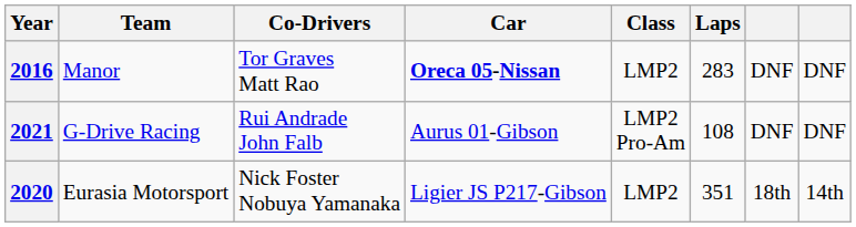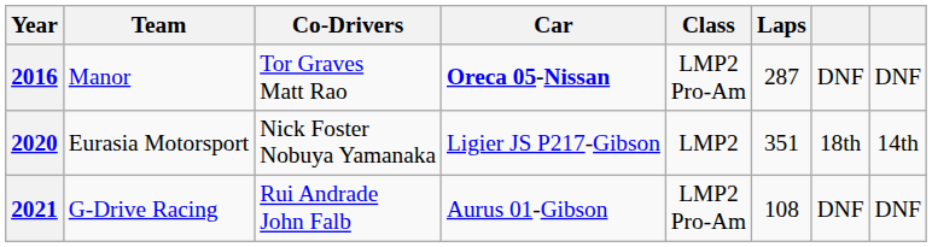2016 | Class: LMP2 -> LMP2 Pro-Am
2016 | Laps: 283 -> 287
rows swapped: 2020 <-> 2021
